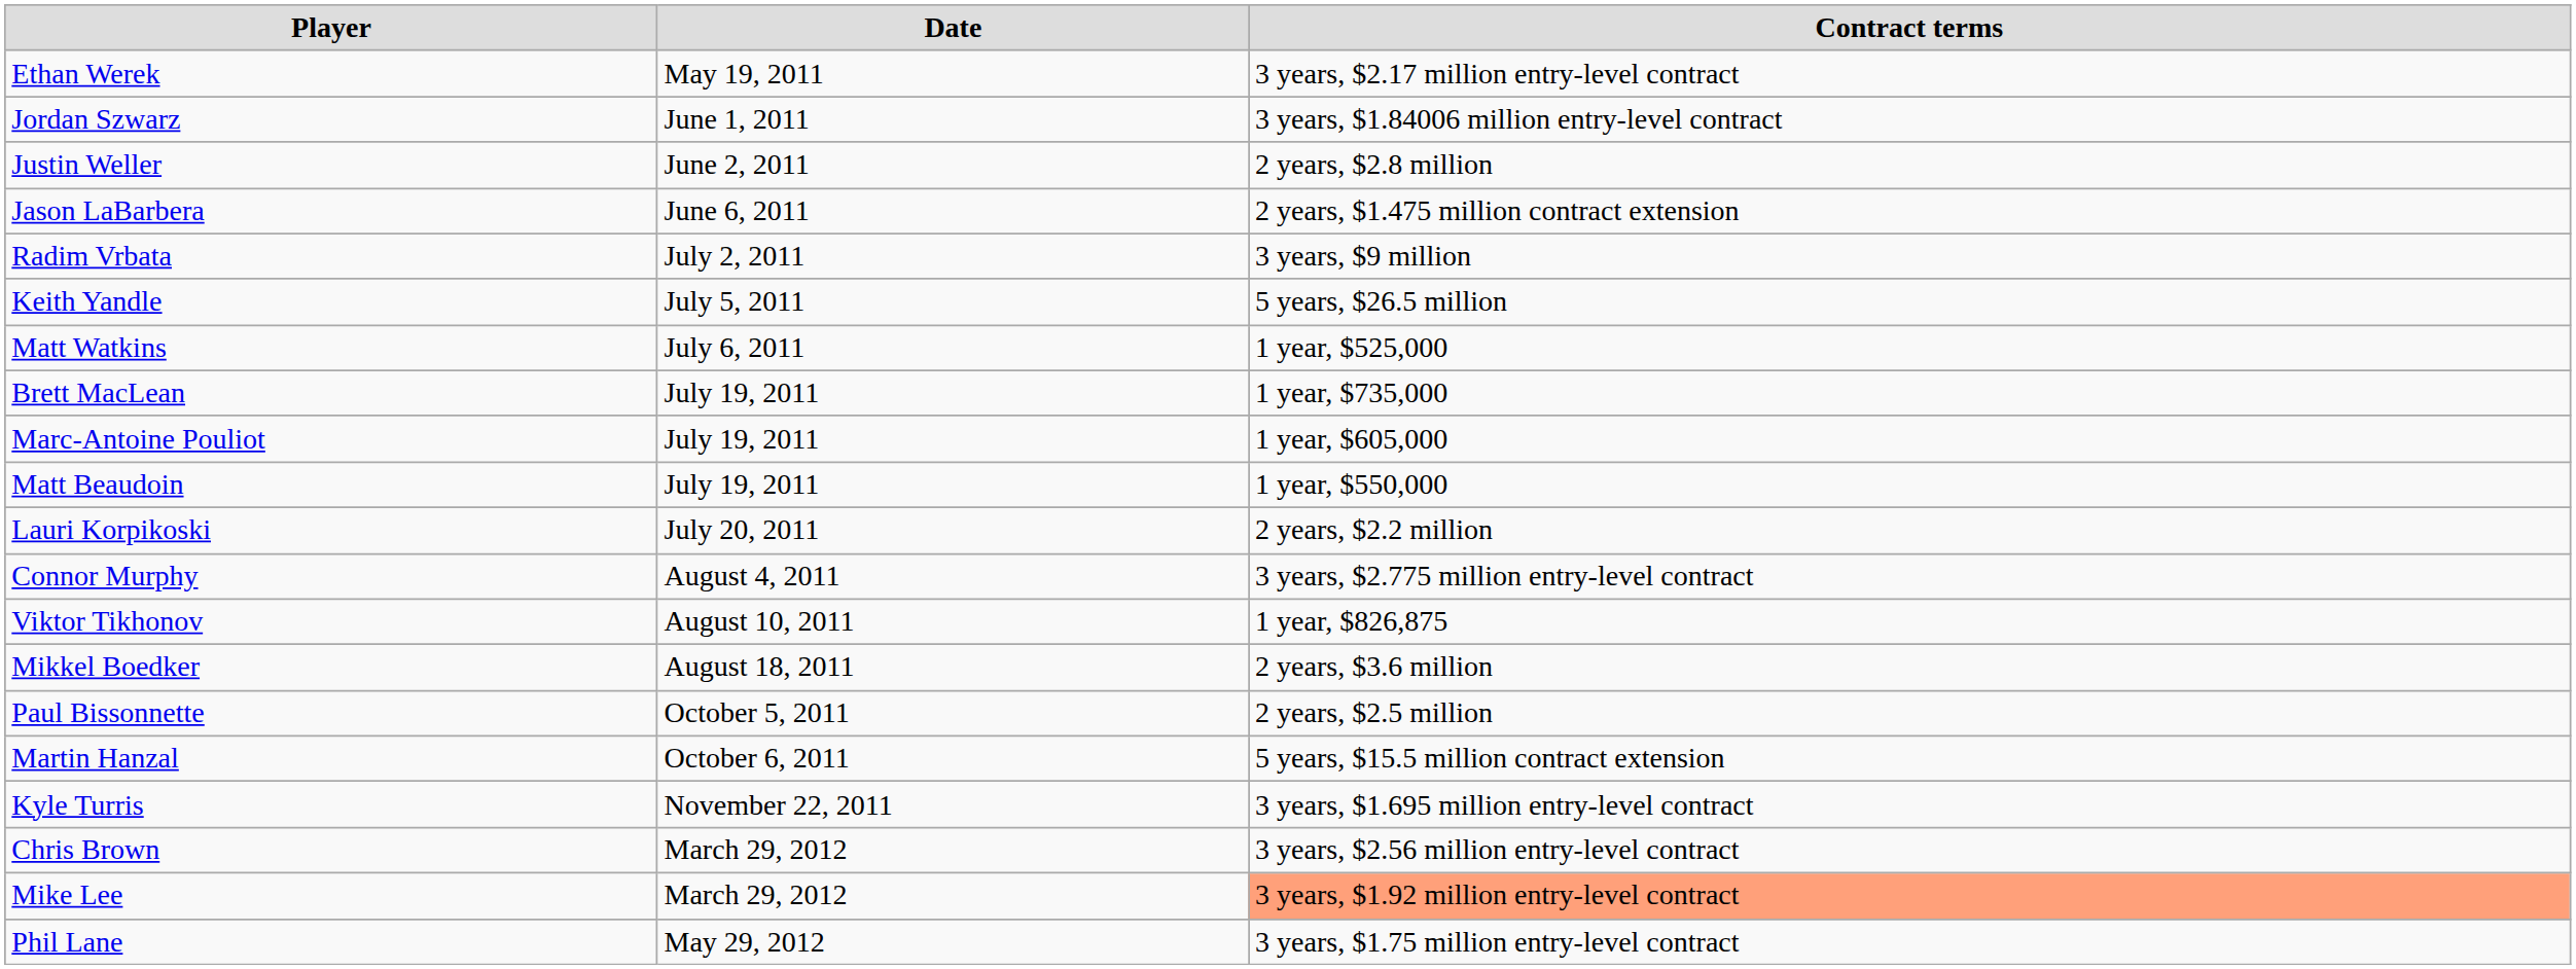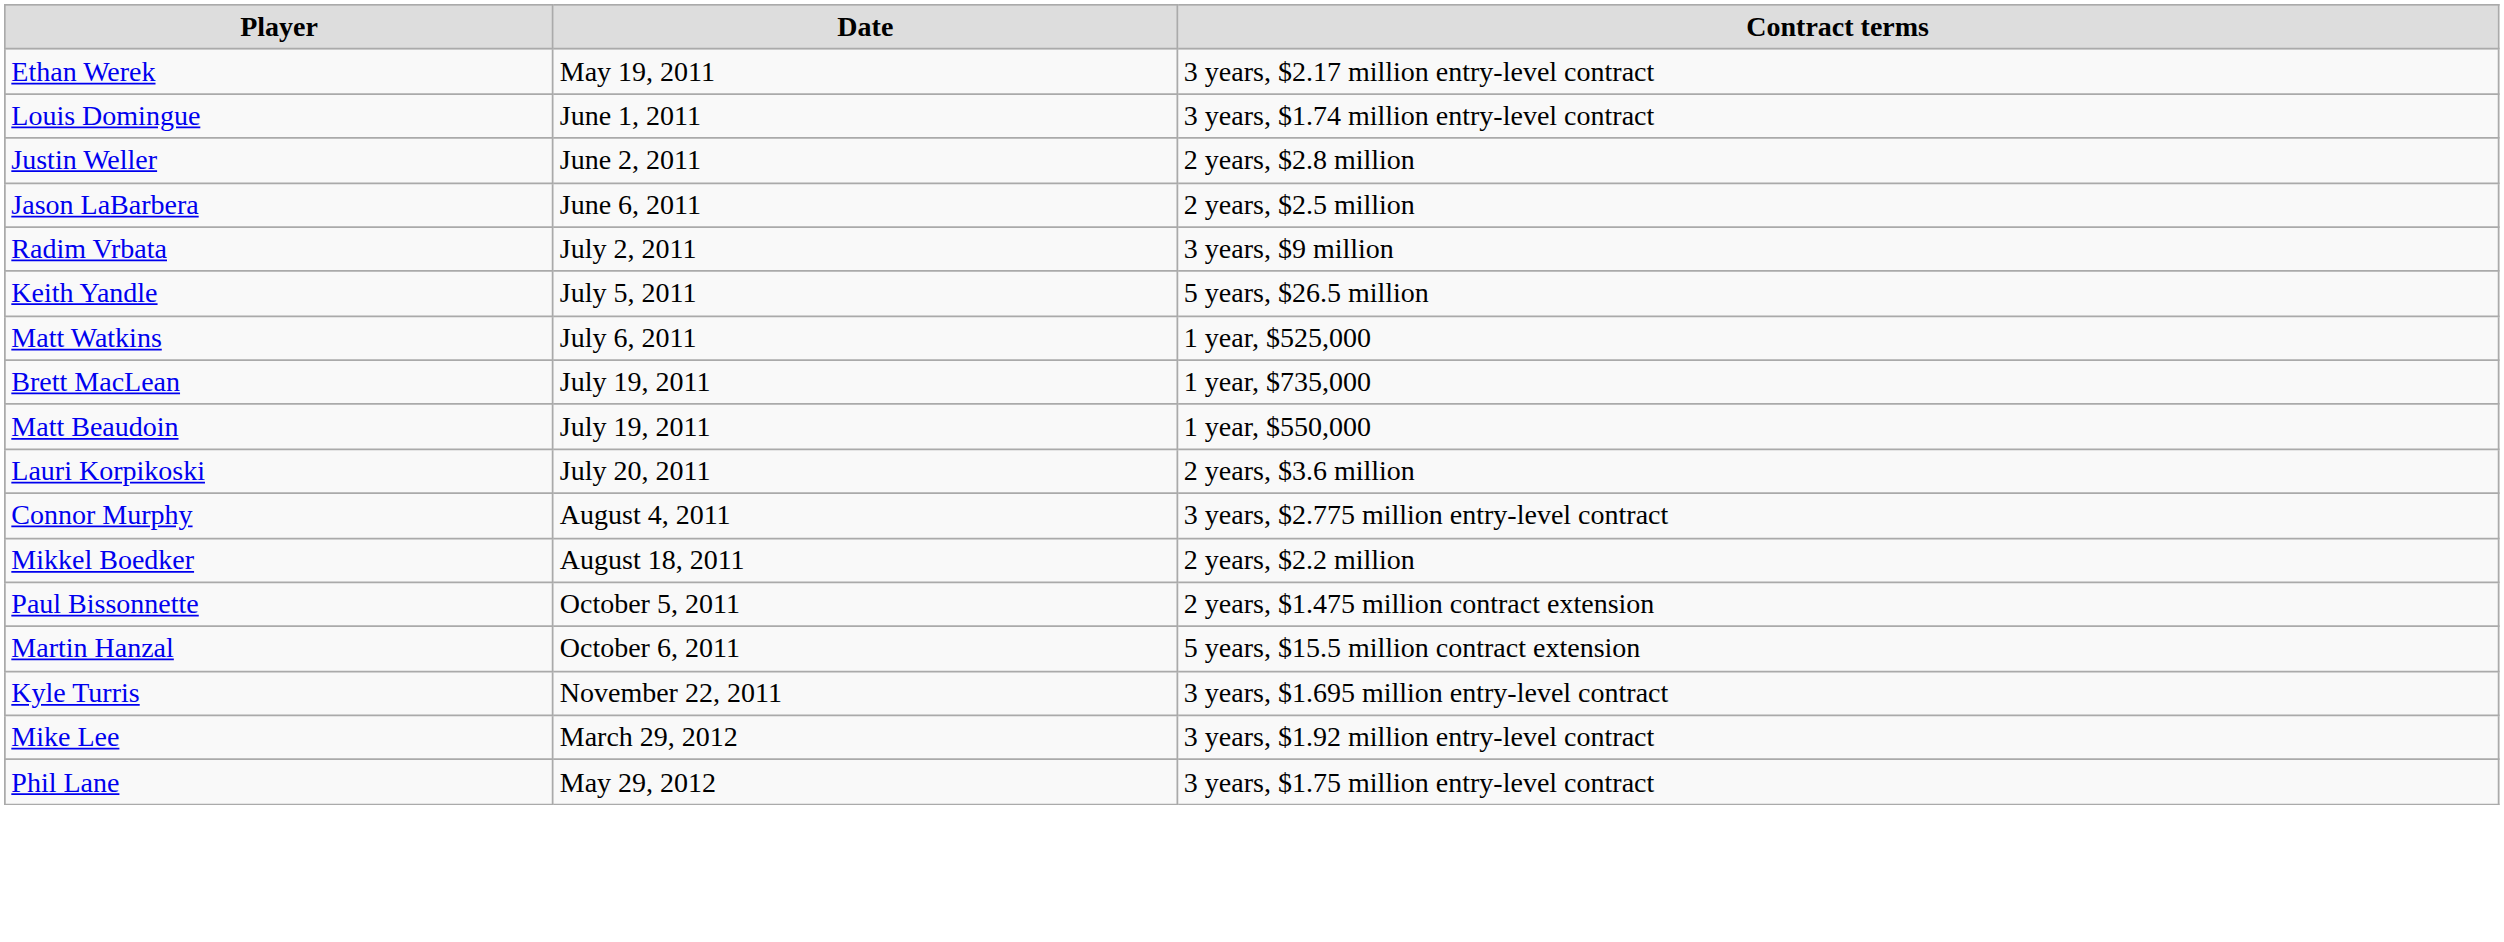+ row: Louis Domingue | June 1, 2011 | 3 years, $1.74 million entry-level contract
- row: Jordan Szwarz | June 1, 2011 | 3 years, $1.84006 million entry-level contract
Jason LaBarbera | Contract terms: 2 years, $1.475 million contract extension -> 2 years, $2.5 million
- row: Marc-Antoine Pouliot | July 19, 2011 | 1 year, $605,000
Lauri Korpikoski | Contract terms: 2 years, $2.2 million -> 2 years, $3.6 million
- row: Viktor Tikhonov | August 10, 2011 | 1 year, $826,875
Mikkel Boedker | Contract terms: 2 years, $3.6 million -> 2 years, $2.2 million
Paul Bissonnette | Contract terms: 2 years, $2.5 million -> 2 years, $1.475 million contract extension
- row: Chris Brown | March 29, 2012 | 3 years, $2.56 million entry-level contract
Mike Lee | Contract terms: lightsalmon background -> no background
